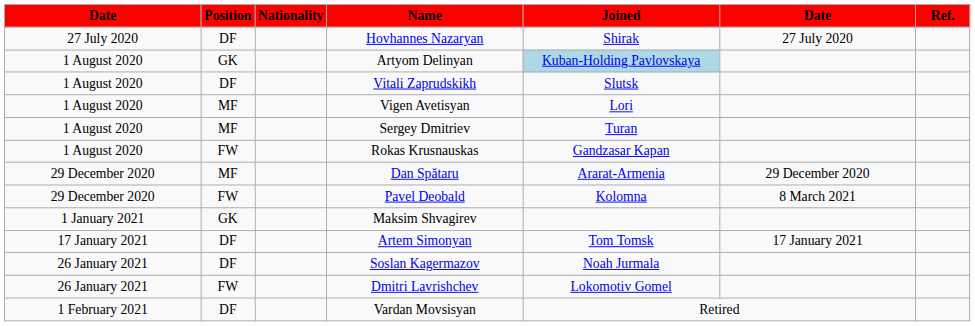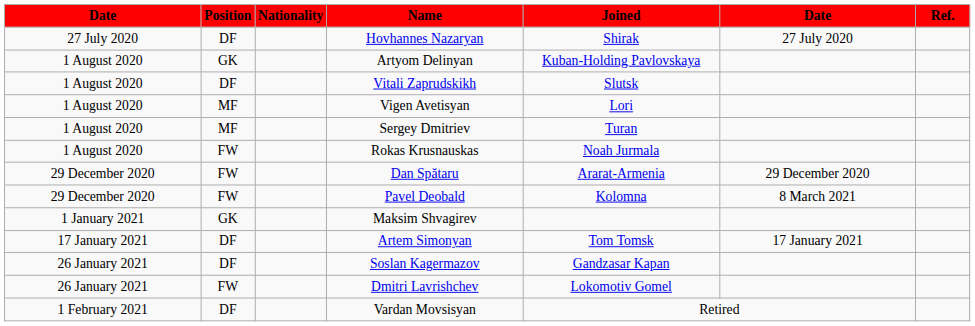Artyom Delinyan | Joined: lightblue background -> no background
Rokas Krusnauskas | Joined: Gandzasar Kapan -> Noah Jurmala
Dan Spătaru | Position: MF -> FW
Soslan Kagermazov | Joined: Noah Jurmala -> Gandzasar Kapan
